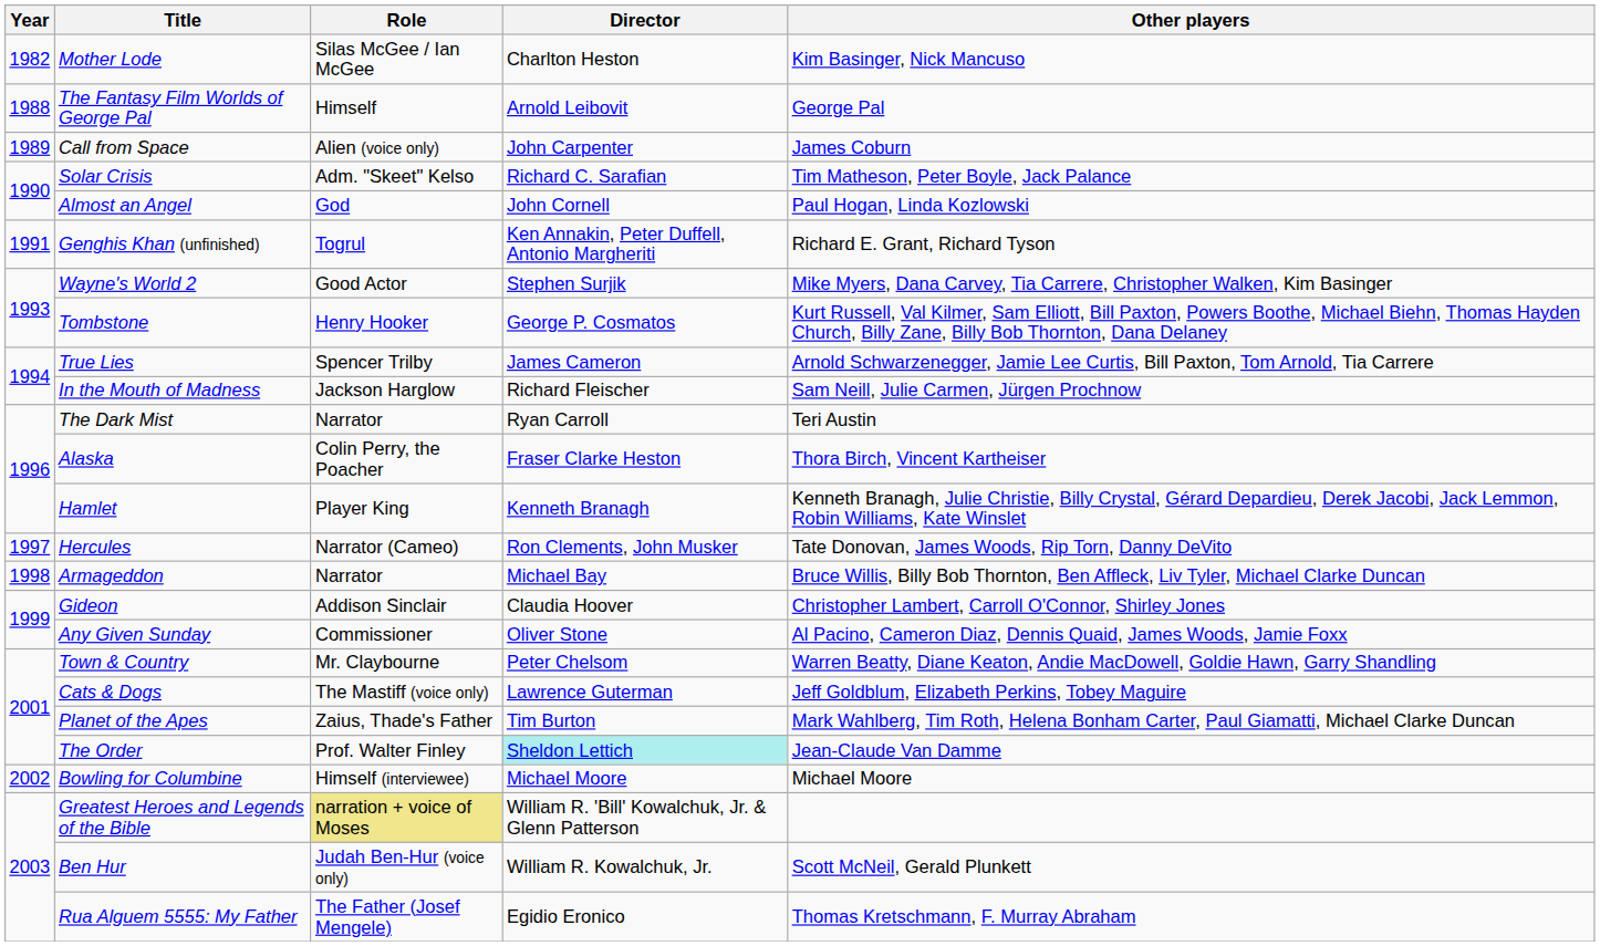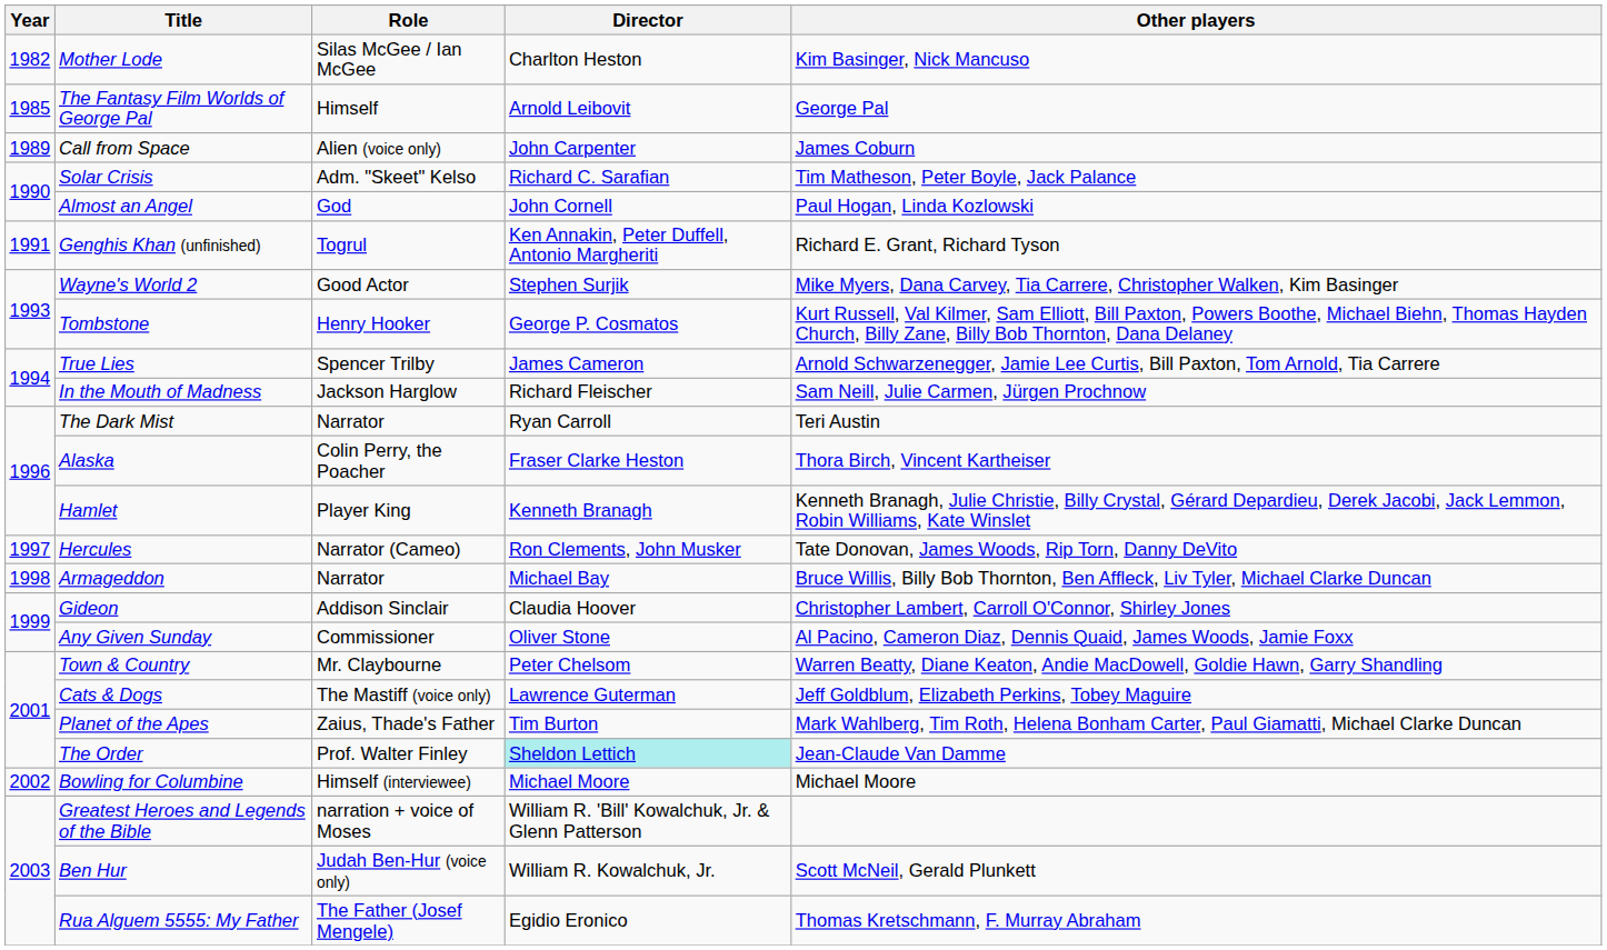The Fantasy Film Worlds of George Pal | Year: 1988 -> 1985
Greatest Heroes and Legends of the Bible | Role: khaki background -> no background
